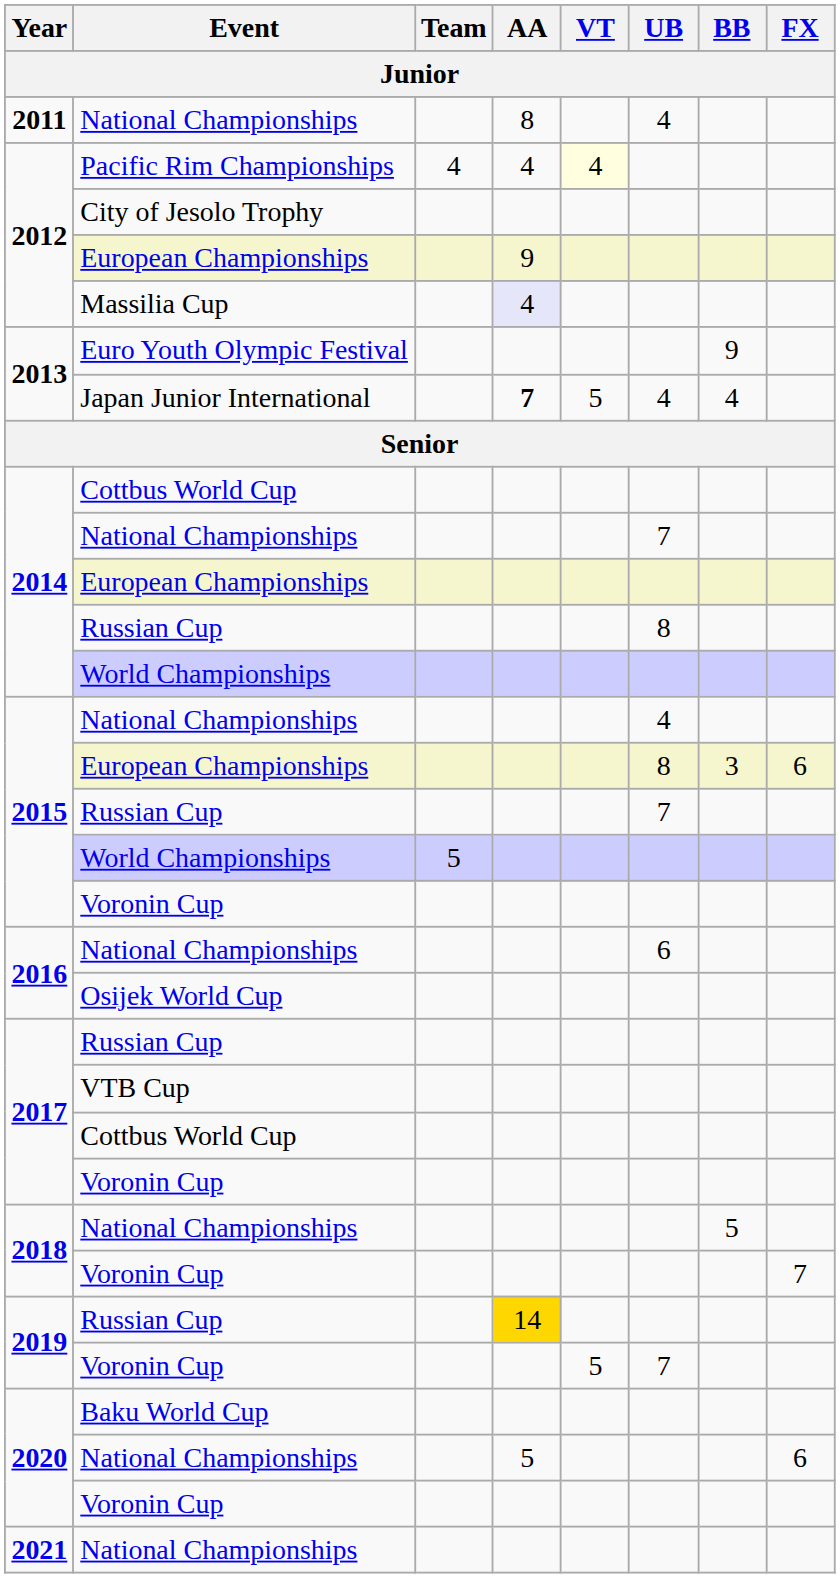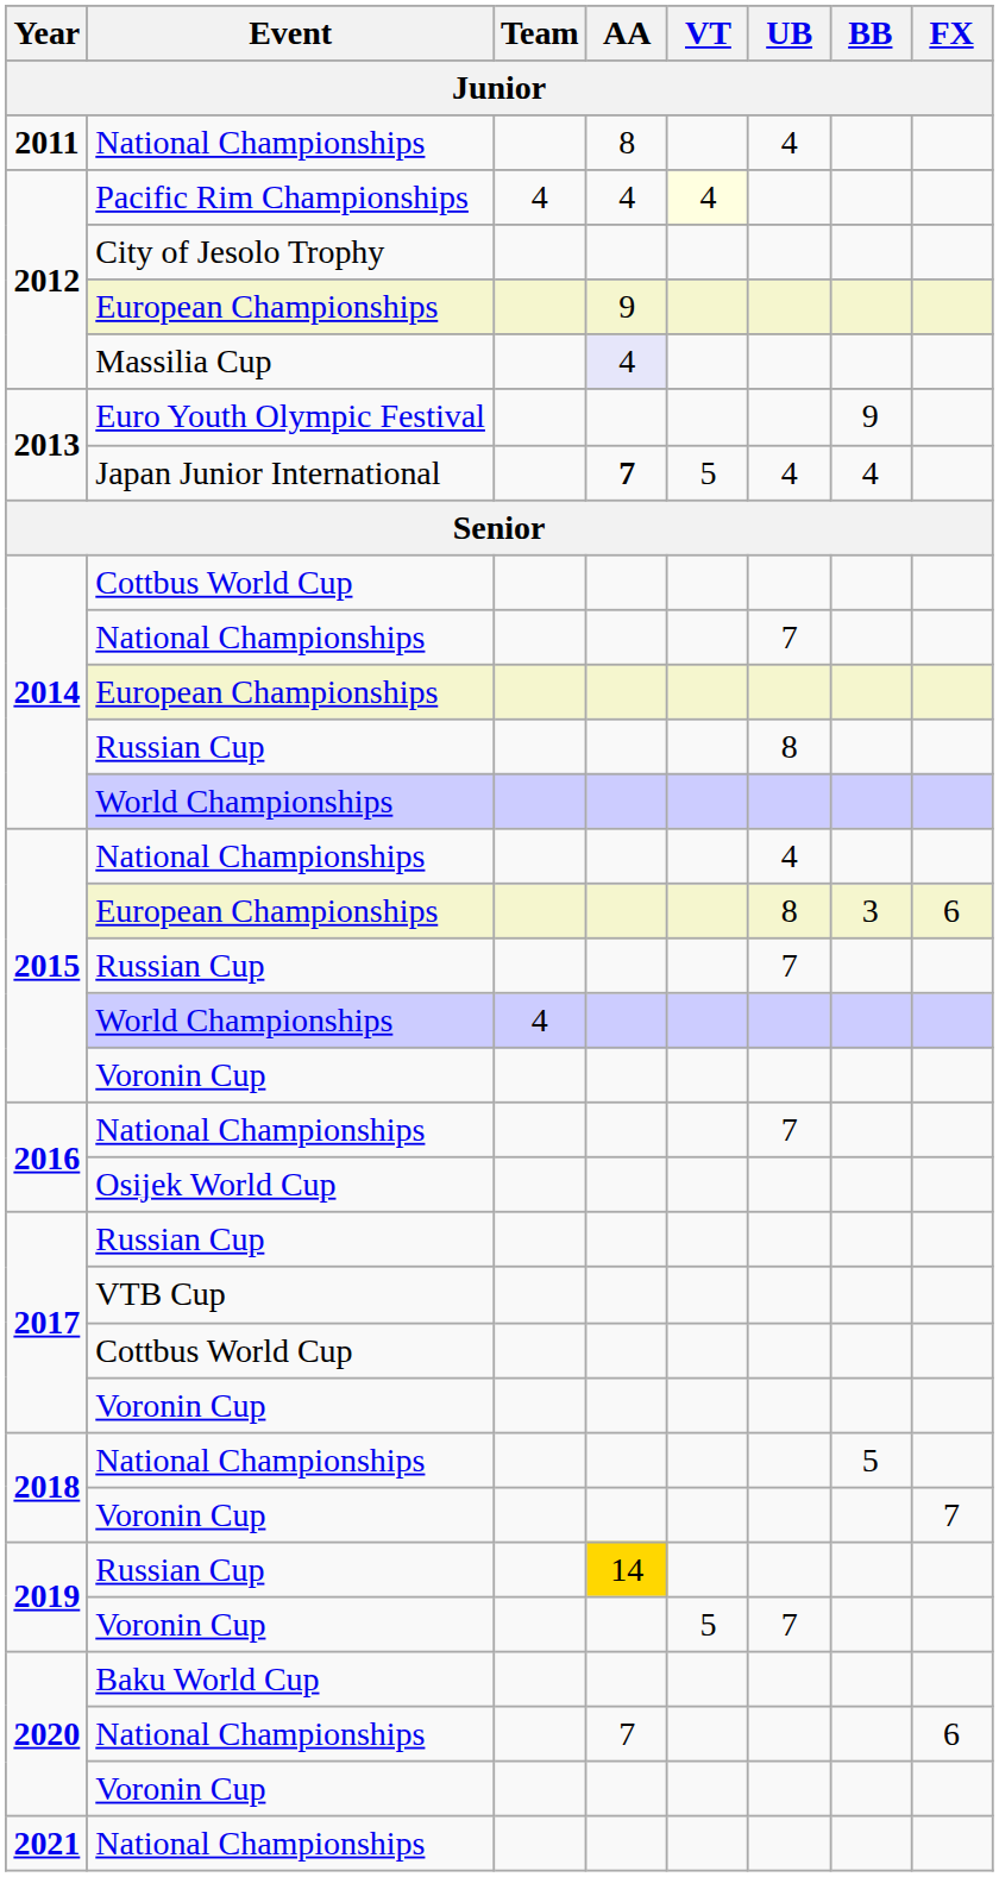2015 / World Championships | Team: 5 -> 4
2016 / National Championships | UB: 6 -> 7
2020 / National Championships | AA: 5 -> 7
